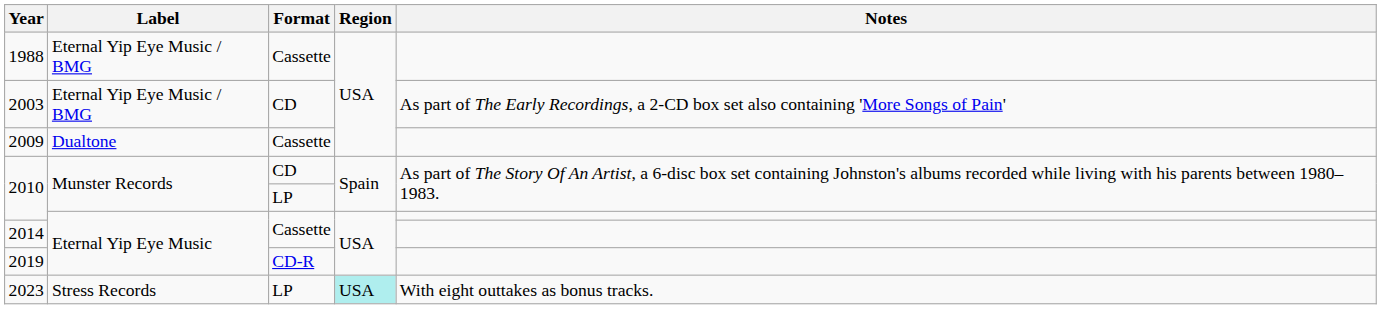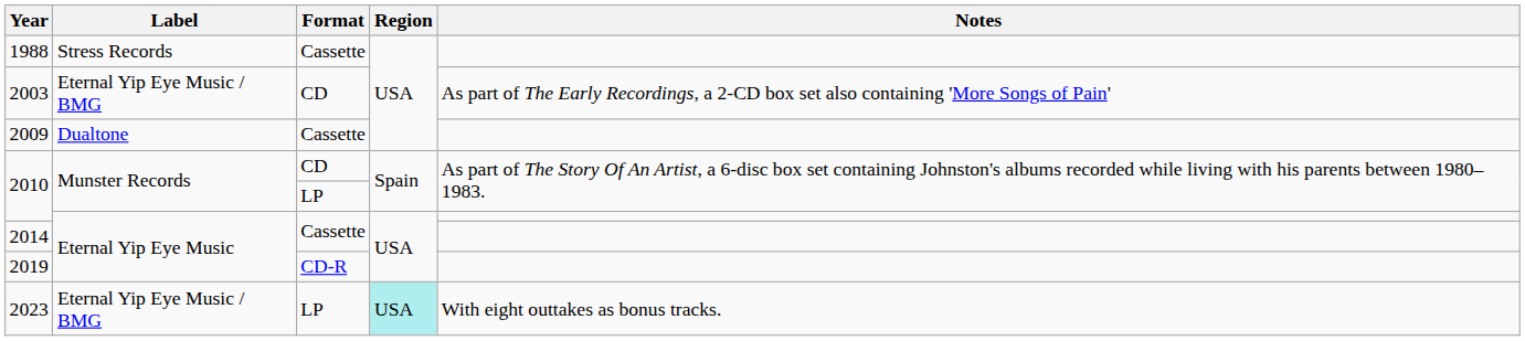1988 | Label: Eternal Yip Eye Music / BMG -> Stress Records
2023 | Label: Stress Records -> Eternal Yip Eye Music / BMG
